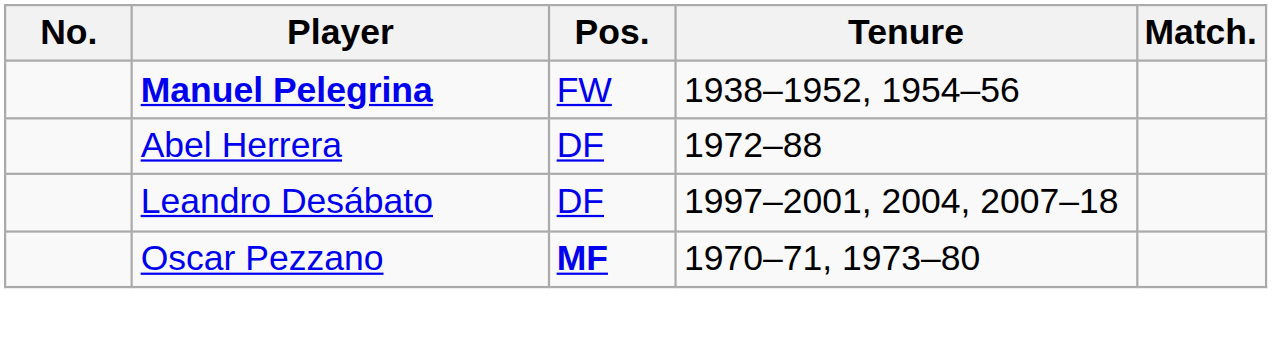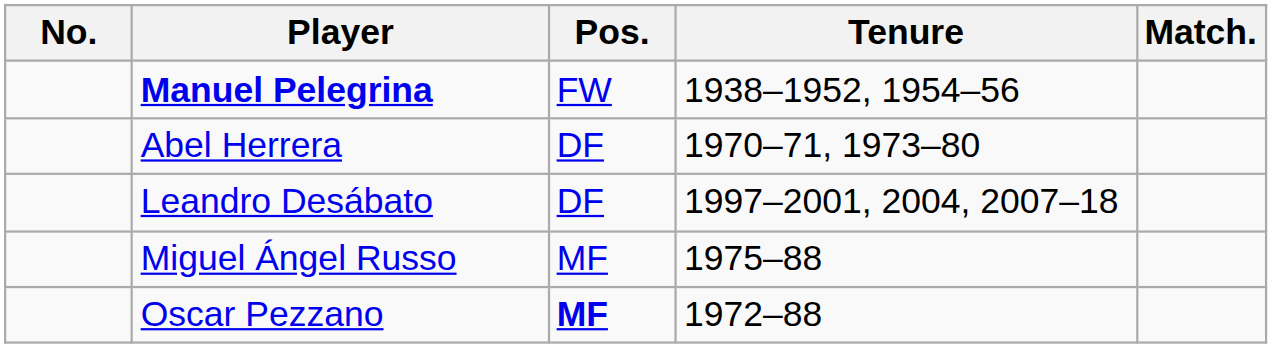Abel Herrera | Tenure: 1972–88 -> 1970–71, 1973–80
+ row: Miguel Ángel Russo | MF | 1975–88
Oscar Pezzano | Tenure: 1970–71, 1973–80 -> 1972–88
